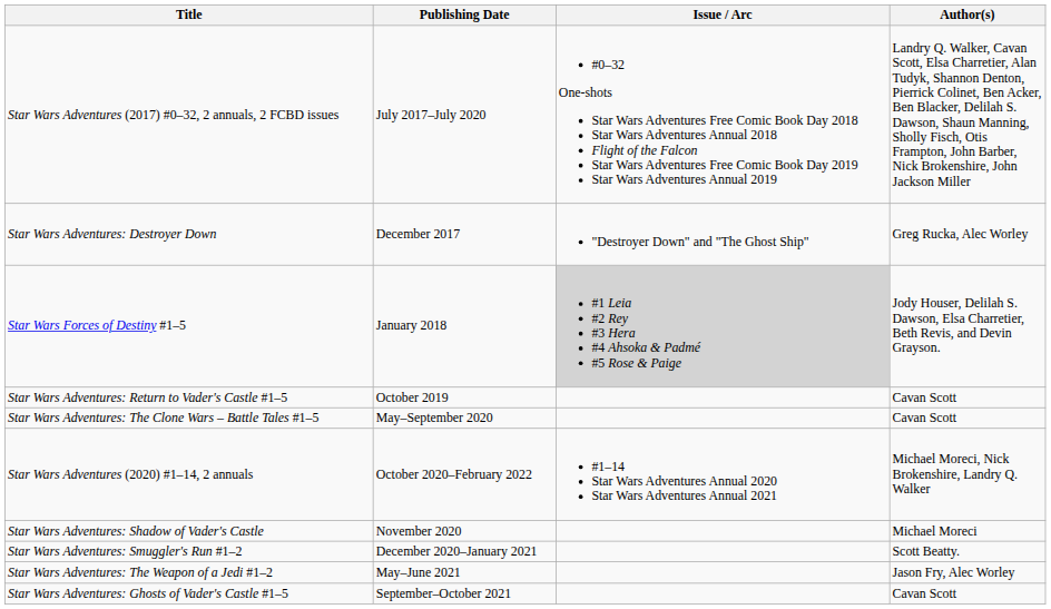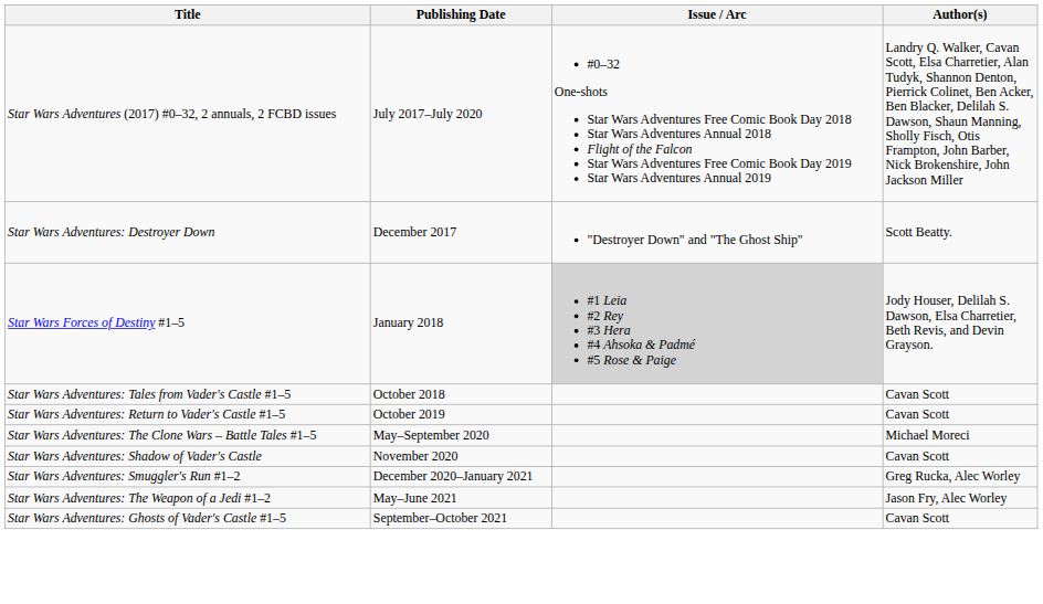Star Wars Adventures: Destroyer Down | Author(s): Greg Rucka, Alec Worley -> Scott Beatty.
+ row: Star Wars Adventures: Tales from Vader's Castle #1–5 | October 2018 | Cavan Scott
Star Wars Adventures: The Clone Wars – Battle Tales #1–5 | Author(s): Cavan Scott -> Michael Moreci
- row: Star Wars Adventures (2020) #1–14, 2 annuals | October 2020–February 2022 | #1–14 Star Wars Adventures Annual 2020 Star Wars Adventures Annual 2021 | Michael Moreci, Nick Brokenshire, Landry Q. Walker
Star Wars Adventures: Shadow of Vader's Castle | Author(s): Michael Moreci -> Cavan Scott
Star Wars Adventures: Smuggler's Run #1–2 | Author(s): Scott Beatty. -> Greg Rucka, Alec Worley
